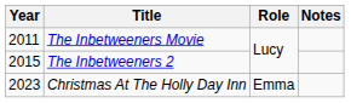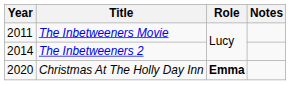The Inbetweeners 2 | Year: 2015 -> 2014
Christmas At The Holly Day Inn | Year: 2023 -> 2020
Christmas At The Holly Day Inn | Role: normal -> bold
